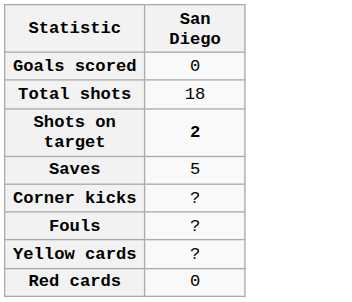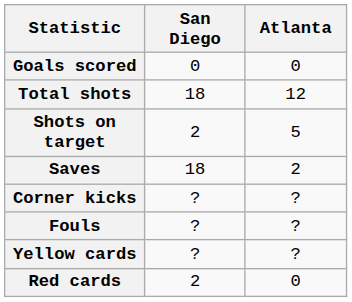+ column: Atlanta | 0 | 12 | 5 | 2 | ? | ? | ? | 0
Shots on target | San Diego: bold -> normal
Saves | San Diego: 5 -> 18
Red cards | San Diego: 0 -> 2
